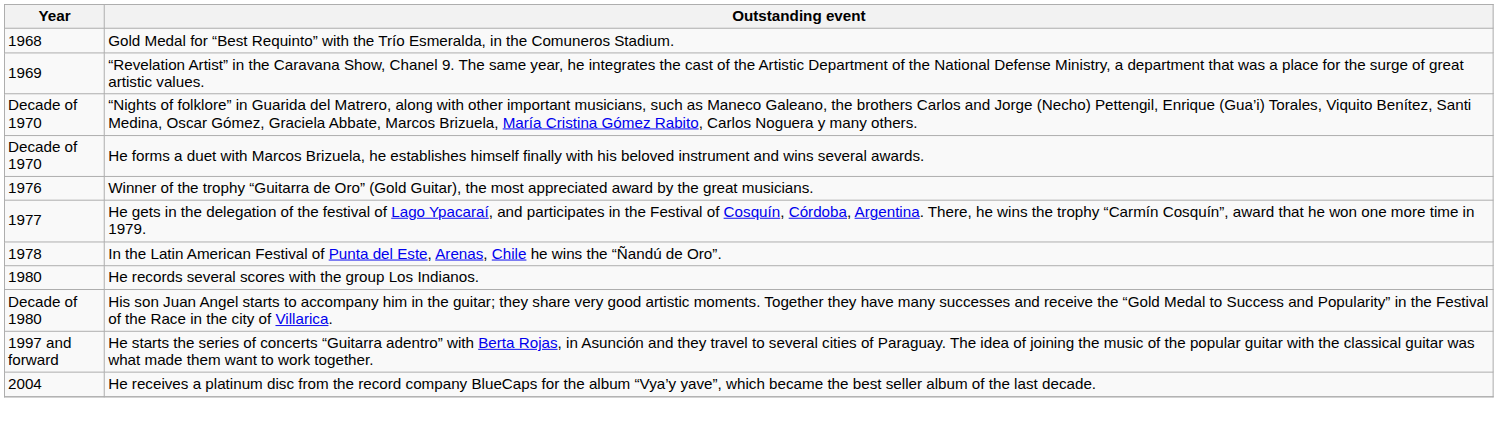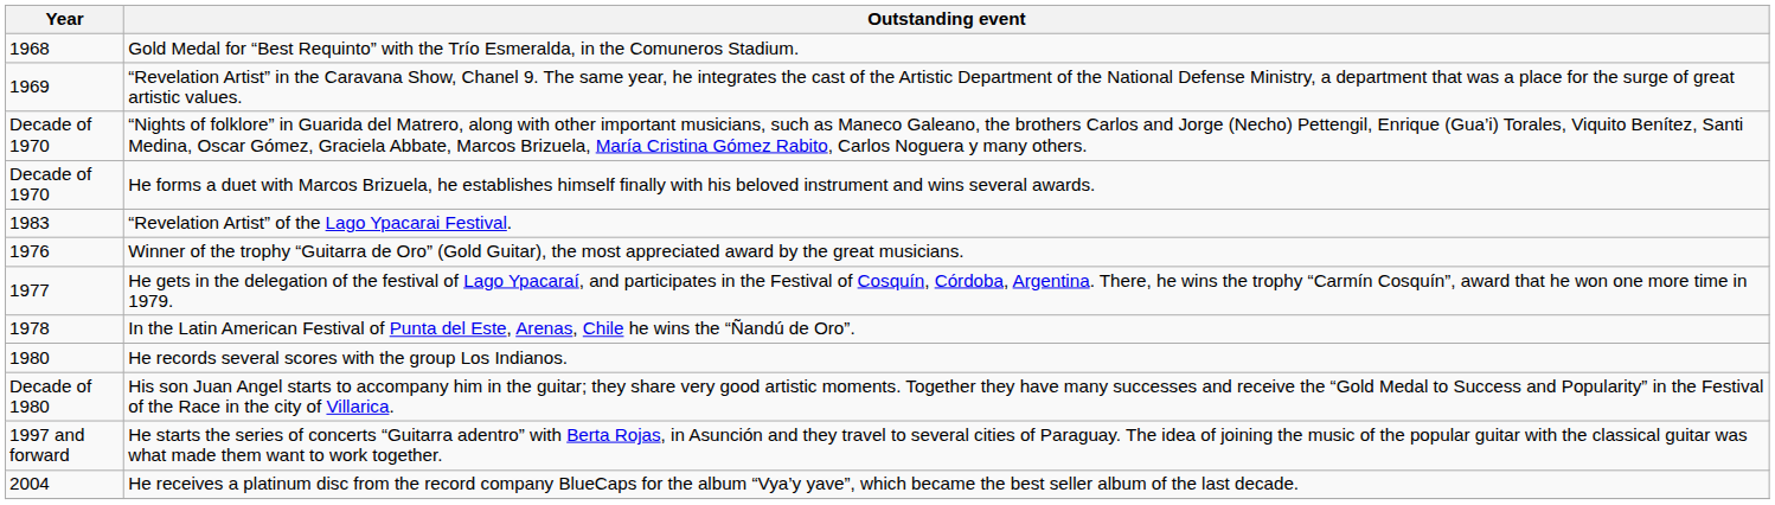+ row: 1983 | “Revelation Artist” of the Lago Ypacarai Festival.
